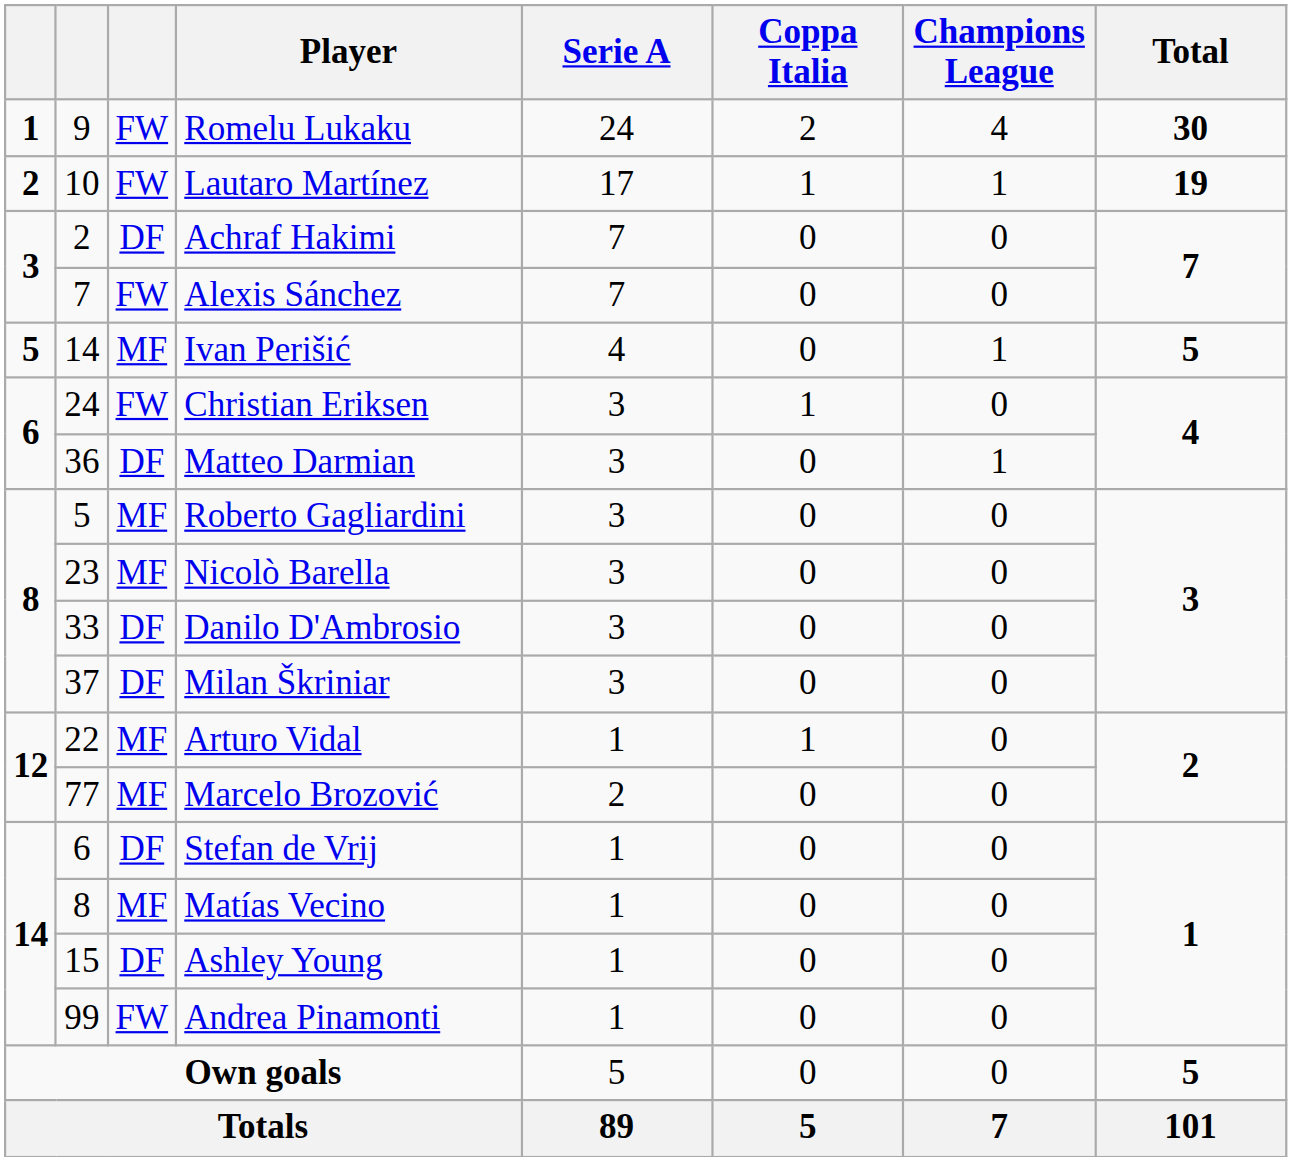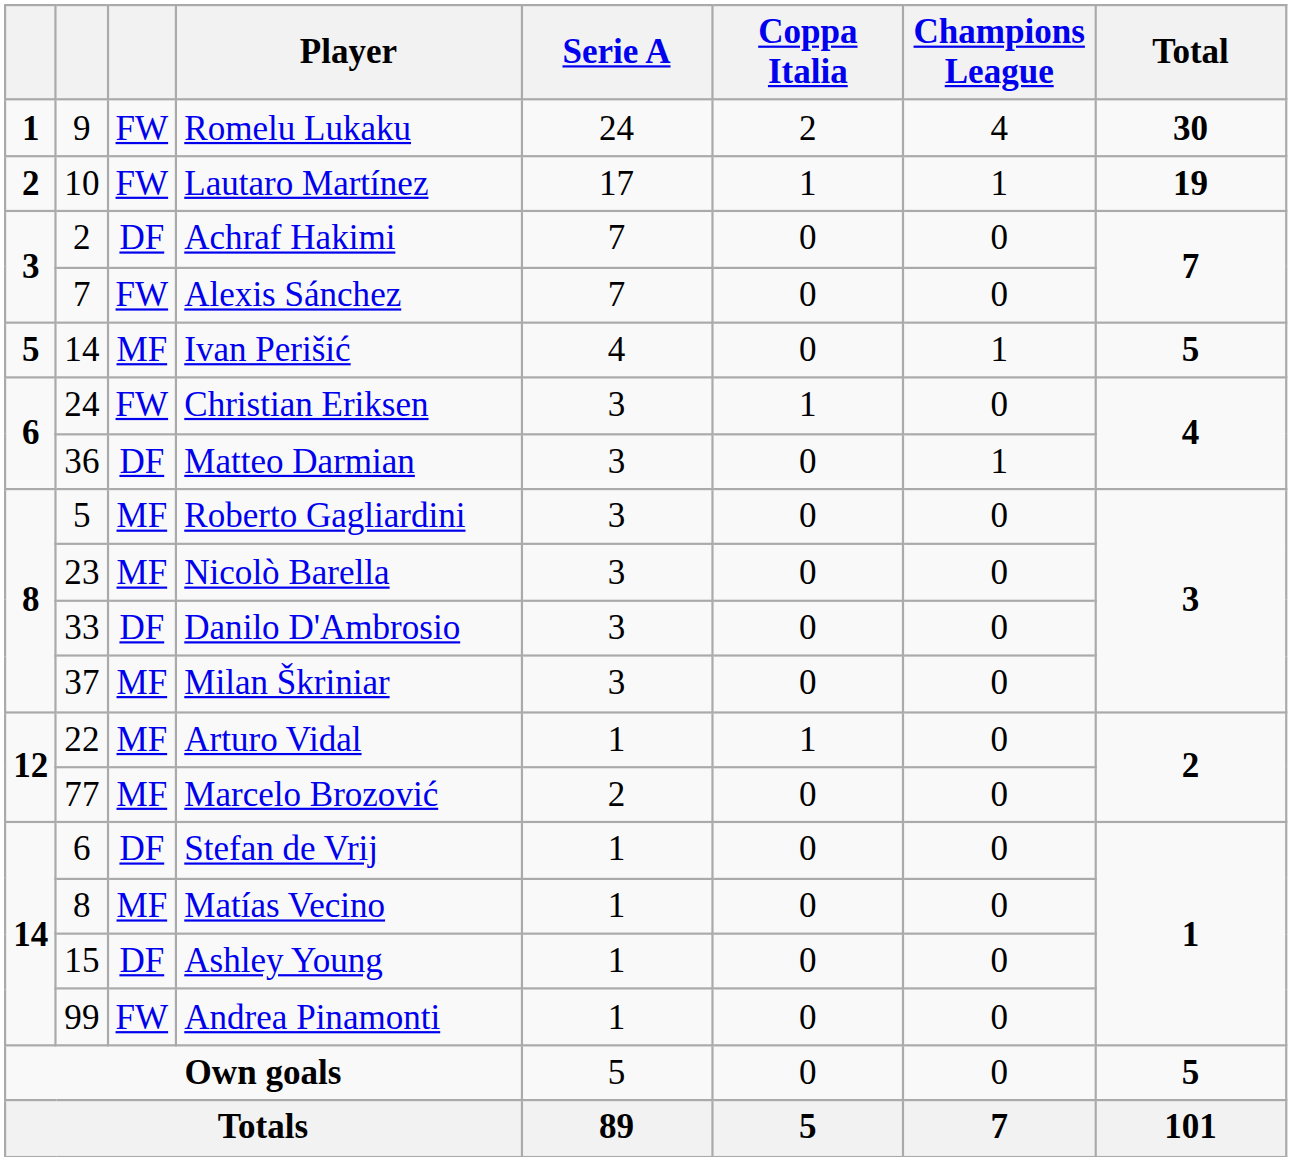Milan Škriniar | column 3: DF -> MF
